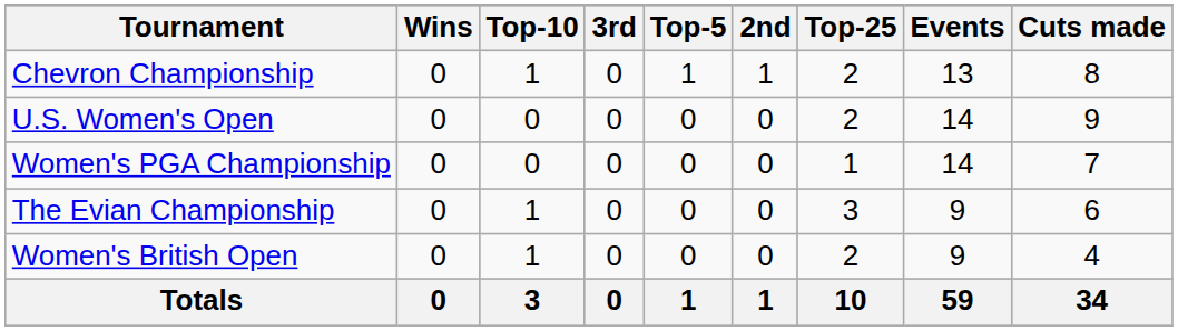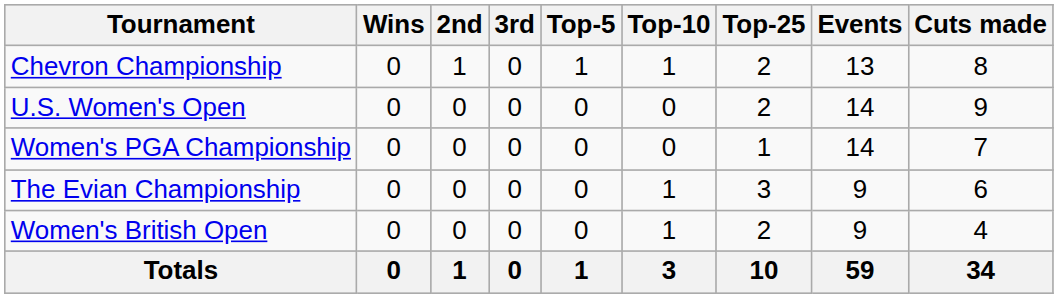columns swapped: 2nd <-> Top-10
